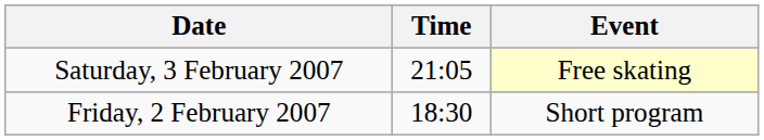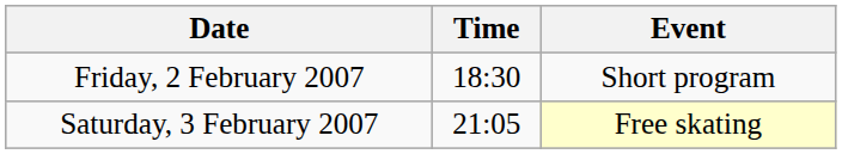rows swapped: Friday, 2 February 2007 <-> Saturday, 3 February 2007
